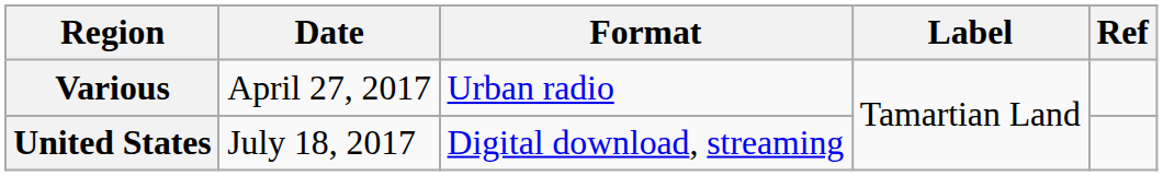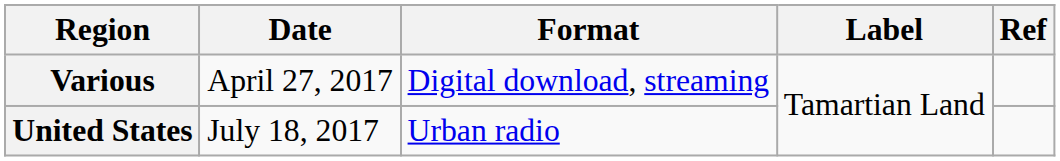Various | Format: Urban radio -> Digital download, streaming
United States | Format: Digital download, streaming -> Urban radio
